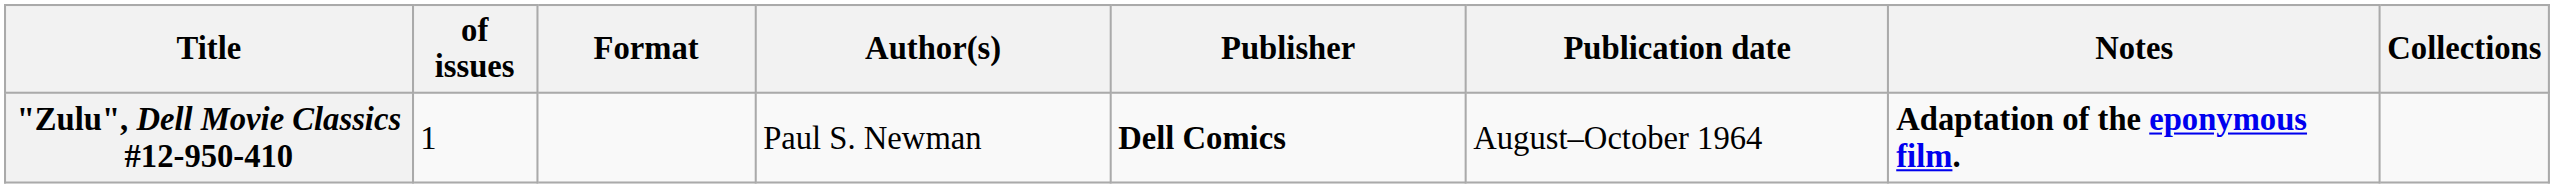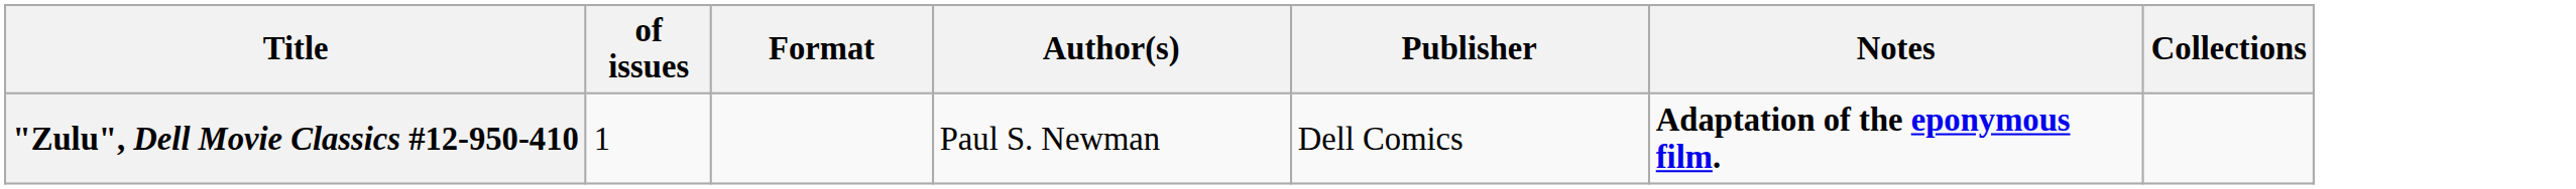- column: Publication date | August–October 1964
"Zulu", Dell Movie Classics #12-950-410 | Publisher: bold -> normal
